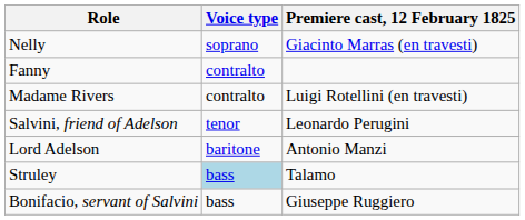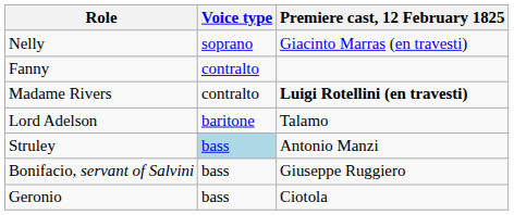Madame Rivers | Premiere cast, 12 February 1825: normal -> bold
- row: Salvini, friend of Adelson | tenor | Leonardo Perugini
Lord Adelson | Premiere cast, 12 February 1825: Antonio Manzi -> Talamo
Struley | Premiere cast, 12 February 1825: Talamo -> Antonio Manzi
+ row: Geronio | bass | Ciotola
